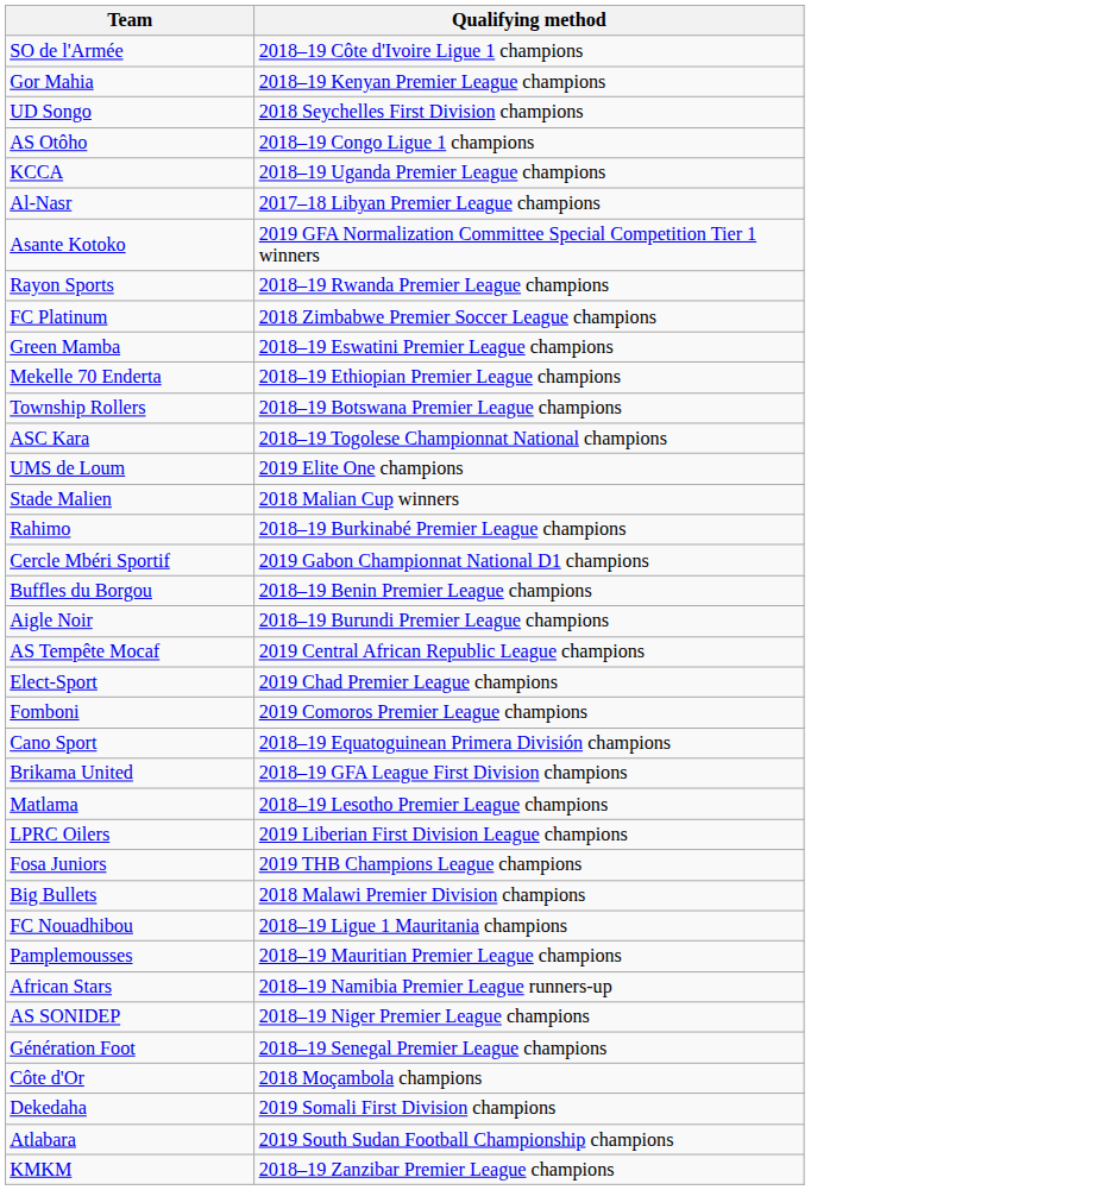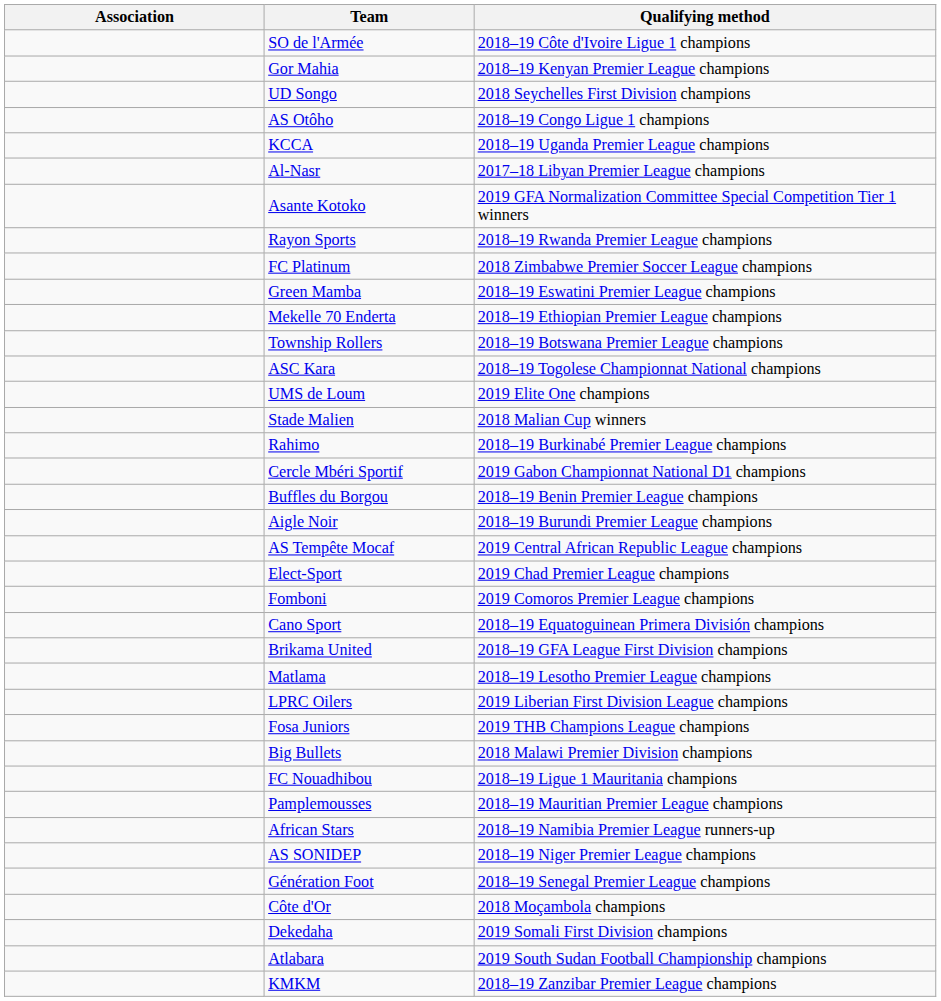+ column: Association
